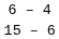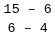rows swapped: 15 – 6 <-> 6 – 4
